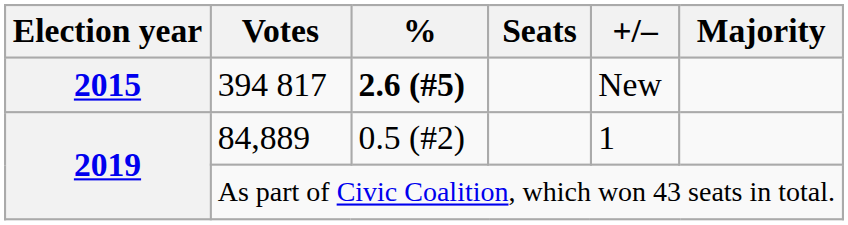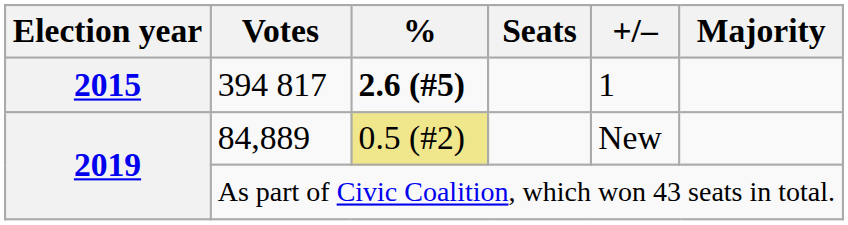394 817 | +/–: New -> 1
84,889 | %: no background -> khaki background
84,889 | +/–: 1 -> New
